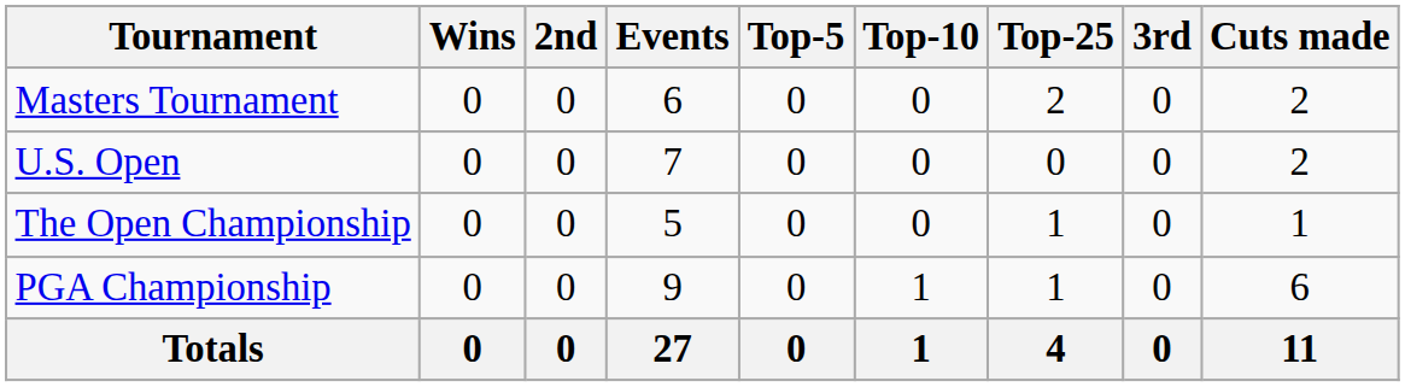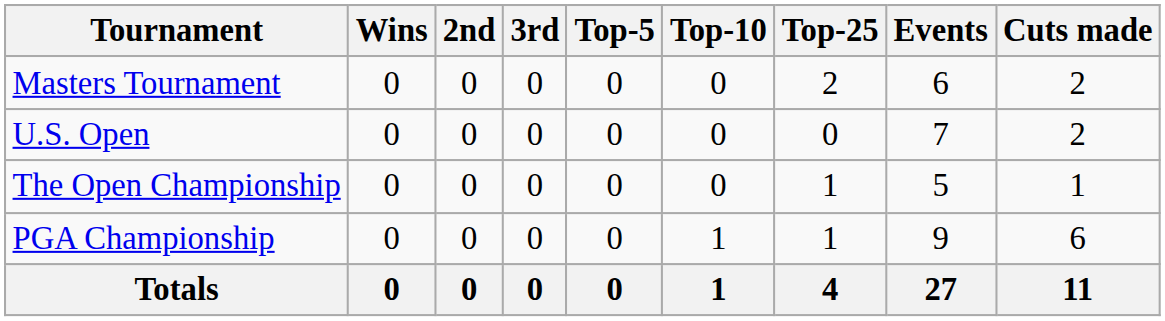columns swapped: 3rd <-> Events
